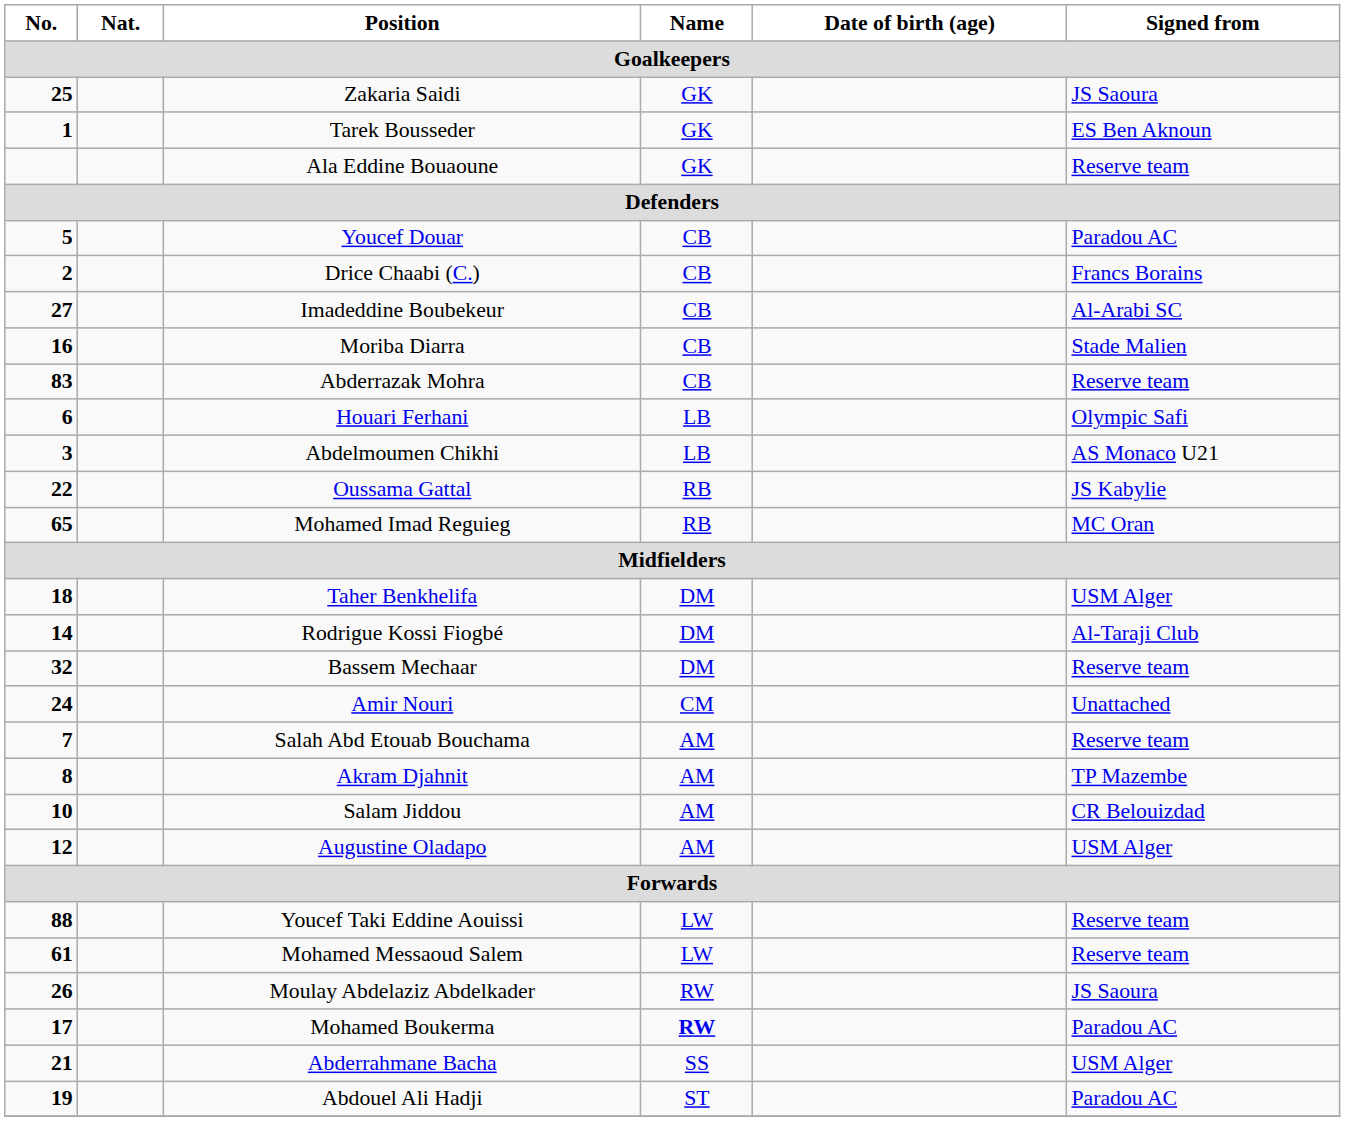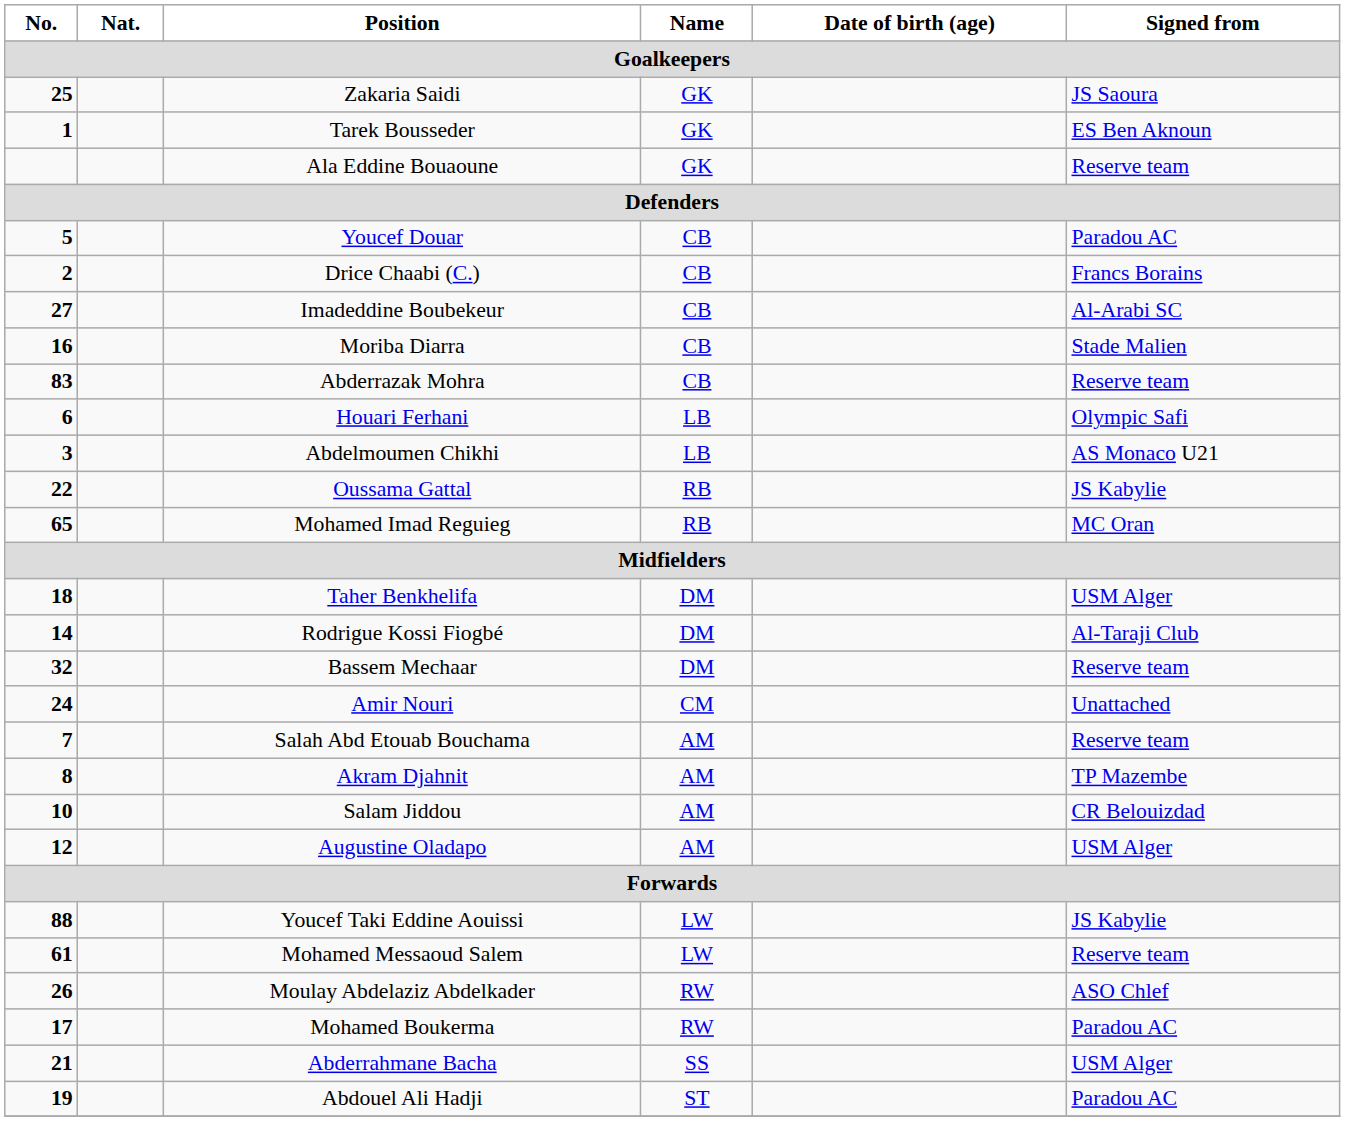Youcef Taki Eddine Aouissi | Signed from: Reserve team -> JS Kabylie
Moulay Abdelaziz Abdelkader | Signed from: JS Saoura -> ASO Chlef
Mohamed Boukerma | Name: bold -> normal
